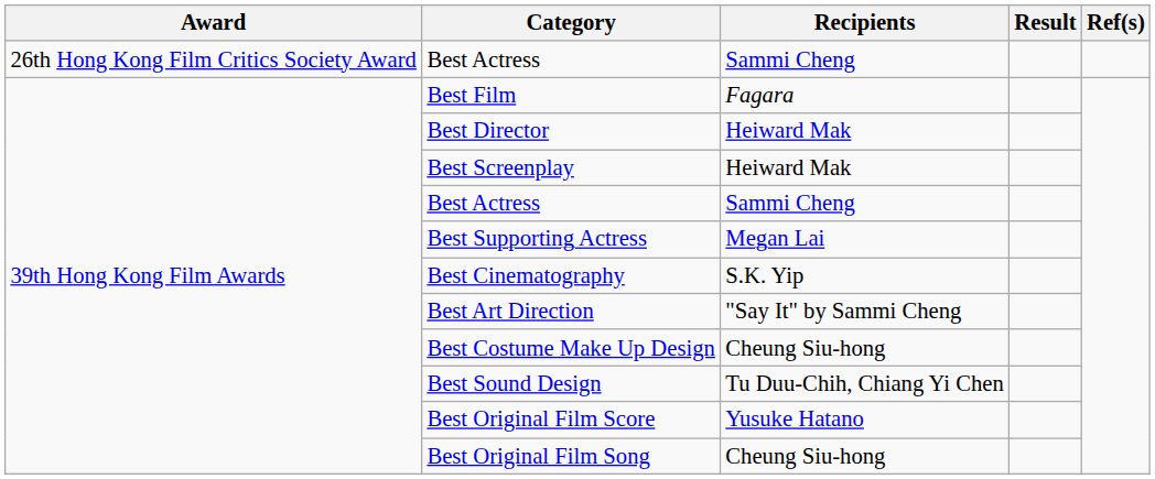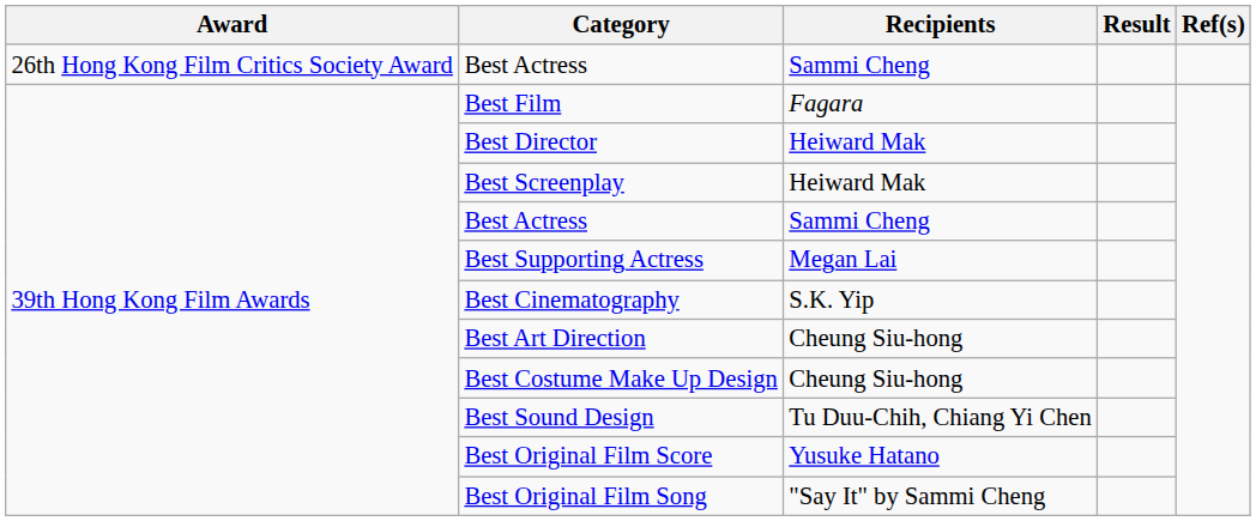Best Art Direction | Recipients: "Say It" by Sammi Cheng -> Cheung Siu-hong
Best Original Film Song | Recipients: Cheung Siu-hong -> "Say It" by Sammi Cheng
